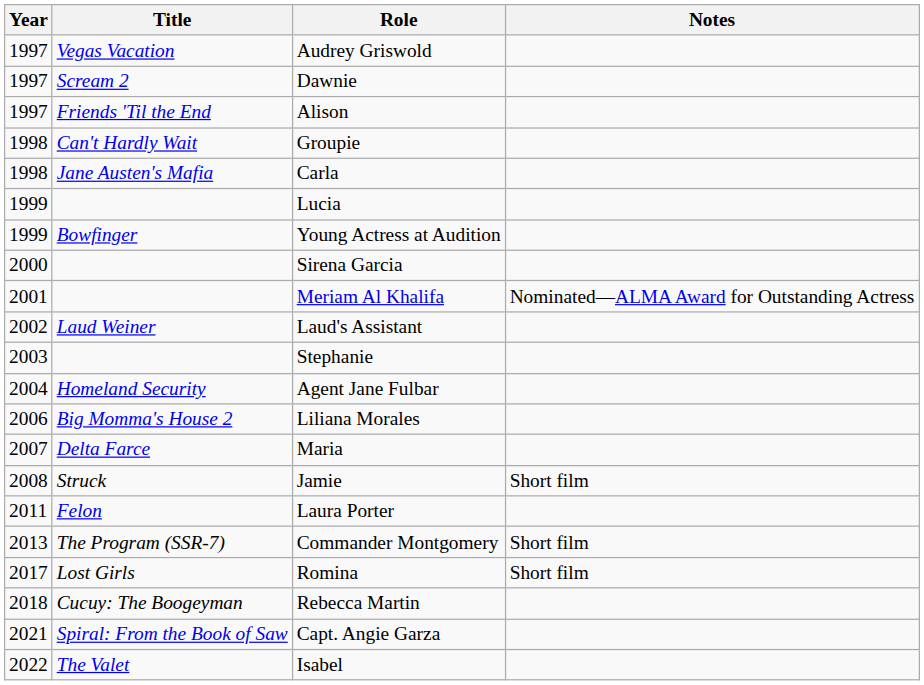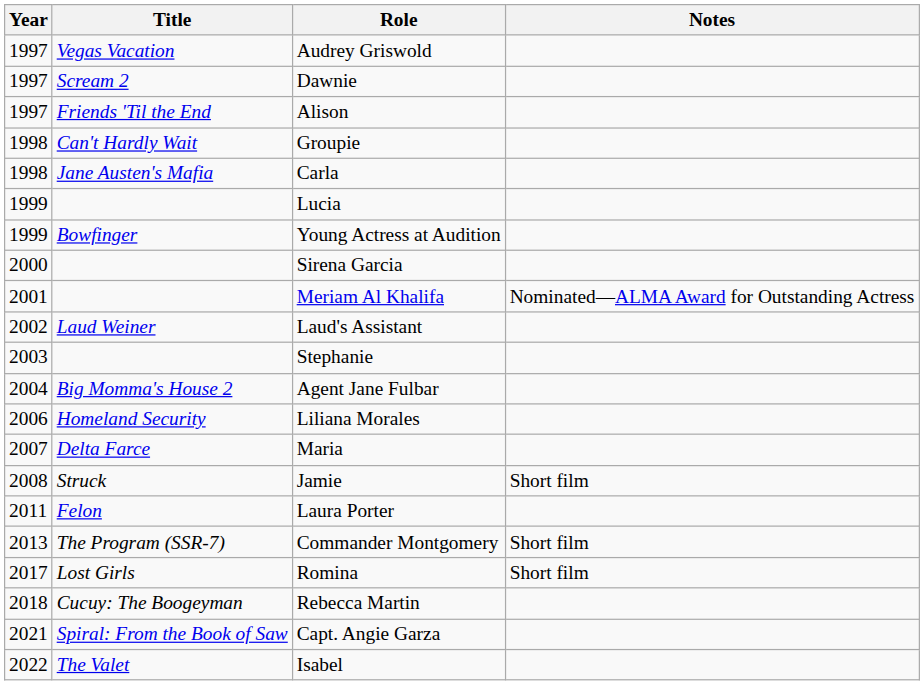Agent Jane Fulbar | Title: Homeland Security -> Big Momma's House 2
Liliana Morales | Title: Big Momma's House 2 -> Homeland Security
